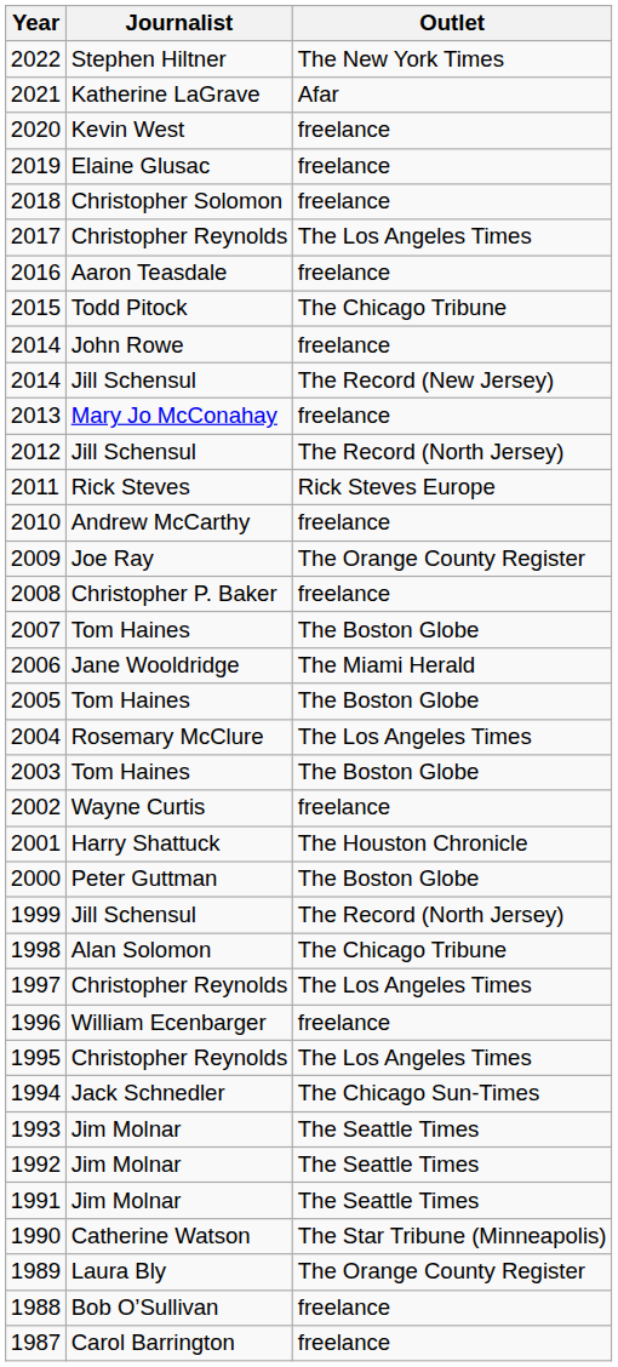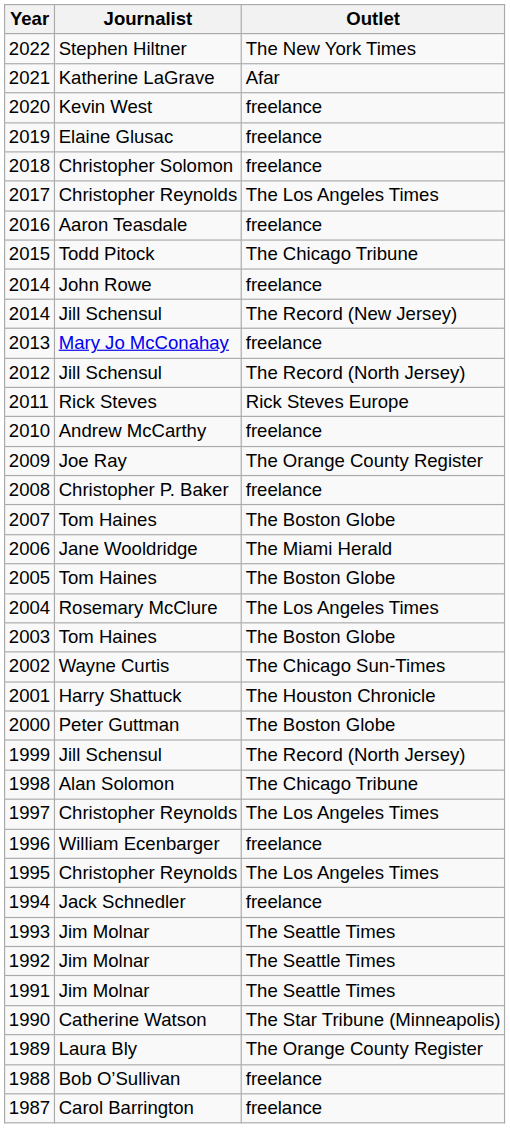2002 | Outlet: freelance -> The Chicago Sun-Times
1994 | Outlet: The Chicago Sun-Times -> freelance
